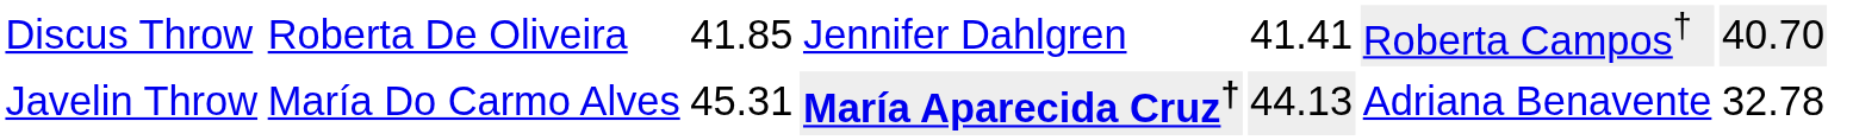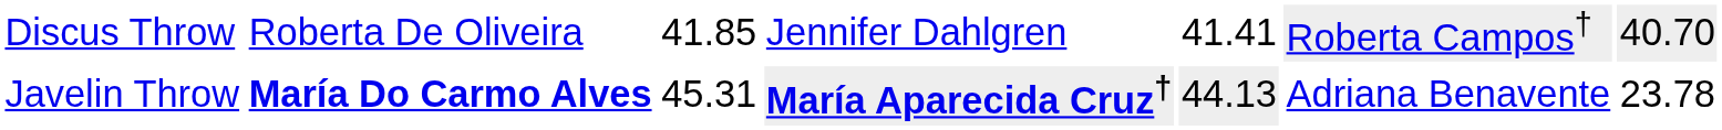Javelin Throw | column 2: normal -> bold
Javelin Throw | column 7: 32.78 -> 23.78
